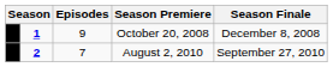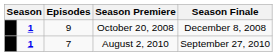August 2, 2010 | column 2: 2 -> 1
